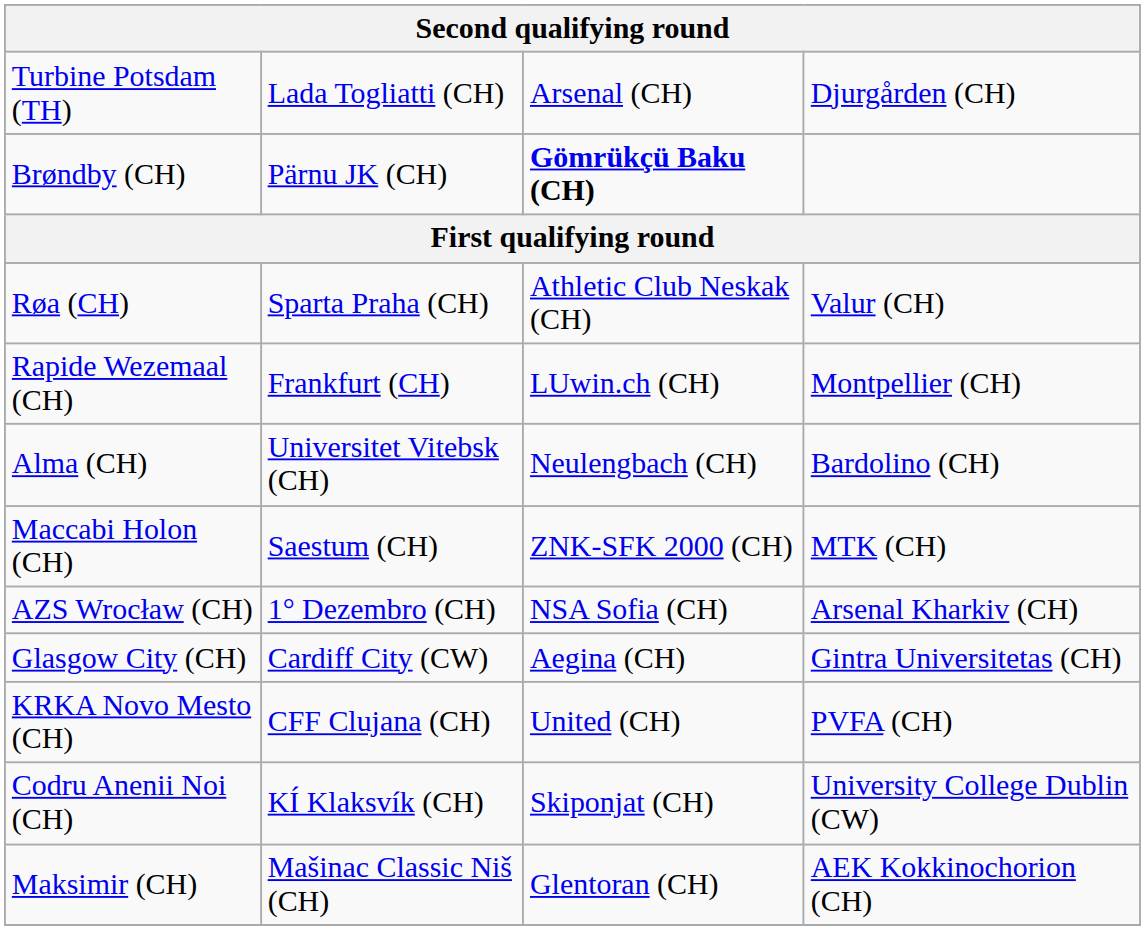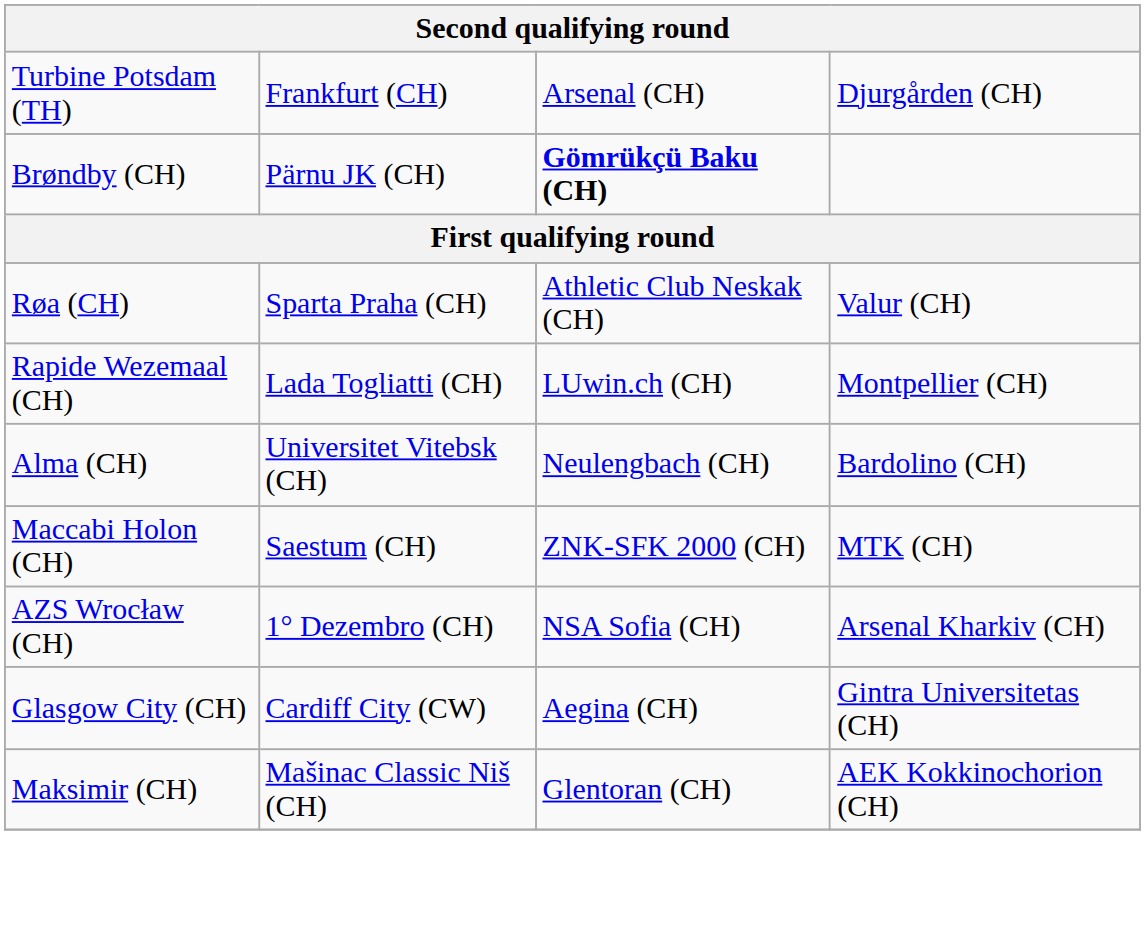Turbine Potsdam (TH) | column 2: Lada Togliatti (CH) -> Frankfurt (CH)
Rapide Wezemaal (CH) | column 2: Frankfurt (CH) -> Lada Togliatti (CH)
- row: KRKA Novo Mesto (CH) | CFF Clujana (CH) | United (CH) | PVFA (CH)
- row: Codru Anenii Noi (CH) | KÍ Klaksvík (CH) | Skiponjat (CH) | University College Dublin (CW)
